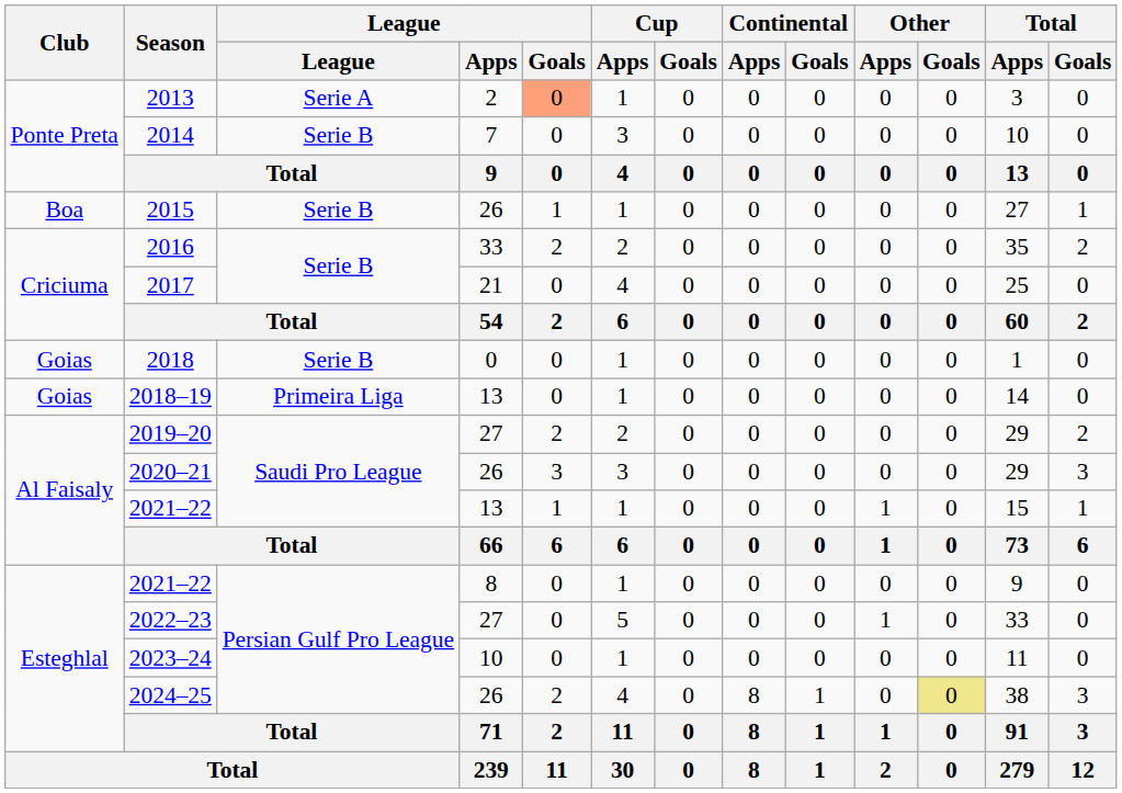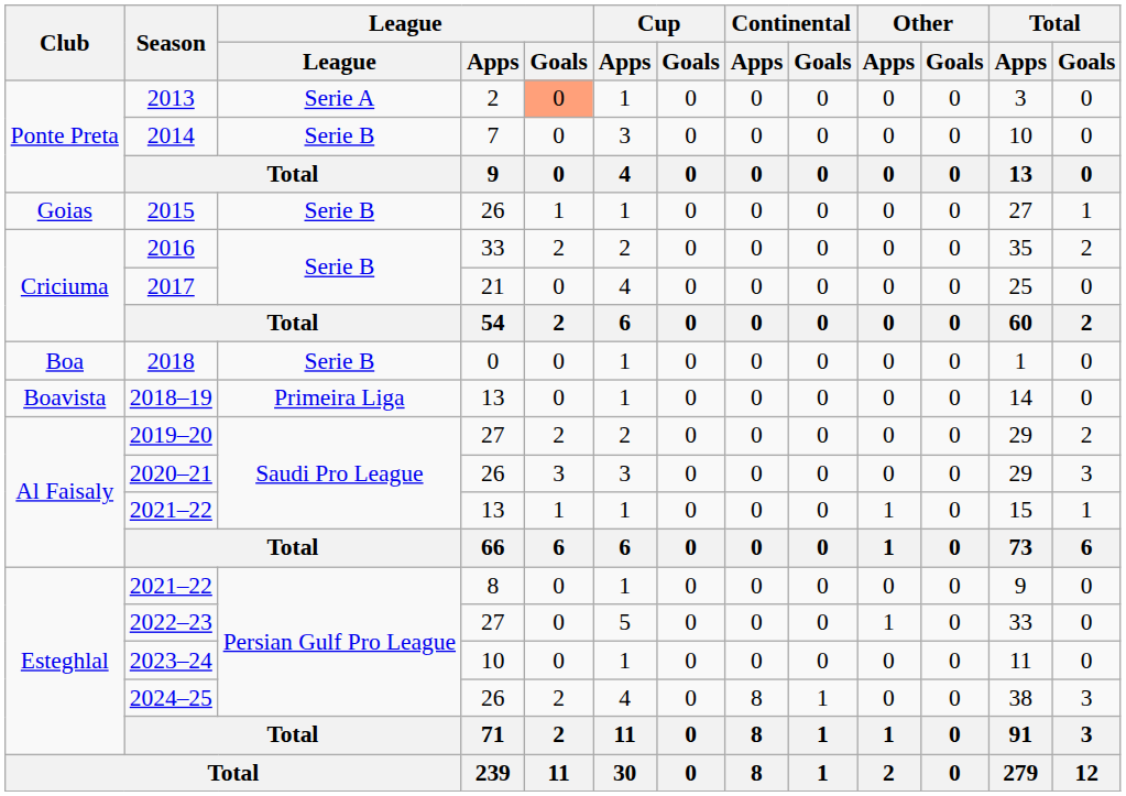2015 | Club: Boa -> Goias
2018 | Club: Goias -> Boa
2018–19 | Club: Goias -> Boavista
2024–25 | Other / Goals: khaki background -> no background
